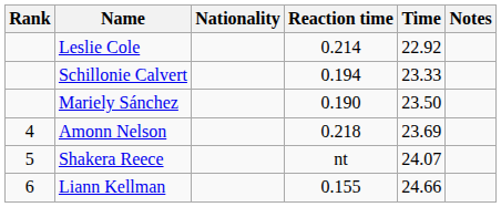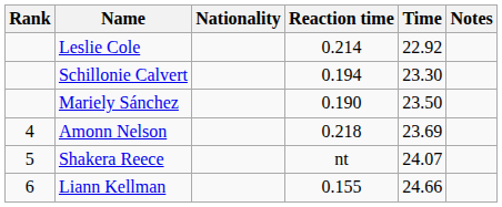Schillonie Calvert | Time: 23.33 -> 23.30
